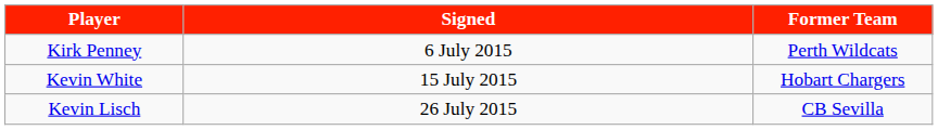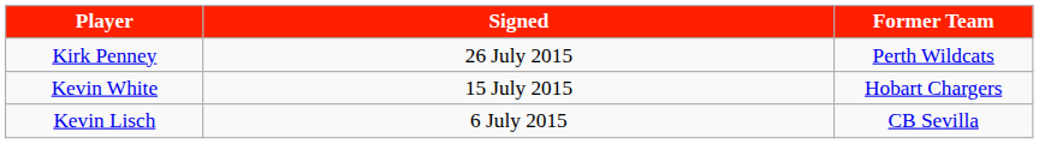Kirk Penney | Signed: 6 July 2015 -> 26 July 2015
Kevin Lisch | Signed: 26 July 2015 -> 6 July 2015
